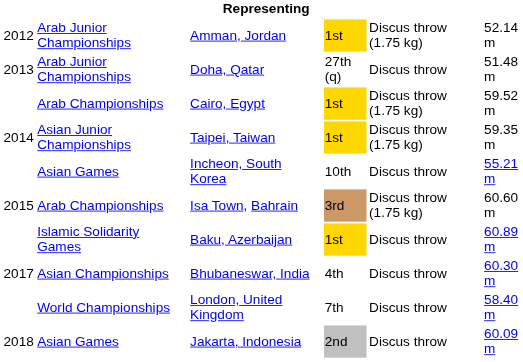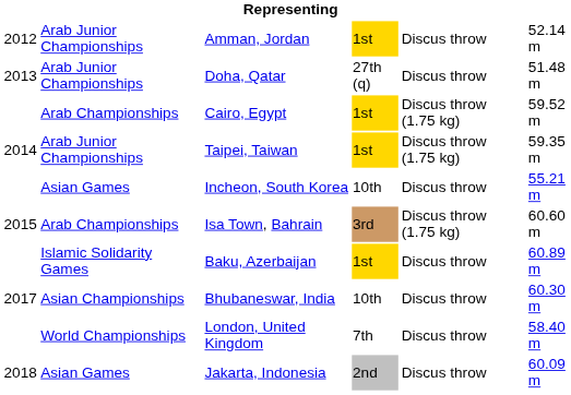Amman, Jordan | column 5: Discus throw (1.75 kg) -> Discus throw
Taipei, Taiwan | column 2: Asian Junior Championships -> Arab Junior Championships
Bhubaneswar, India | column 4: 4th -> 10th
